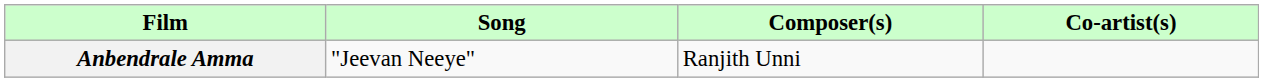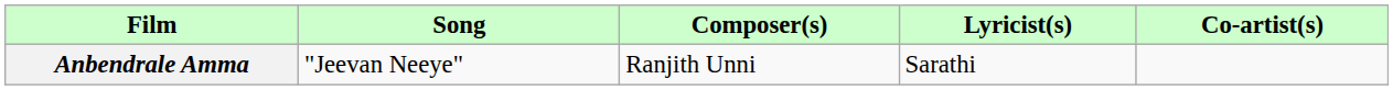+ column: Lyricist(s) | Sarathi
